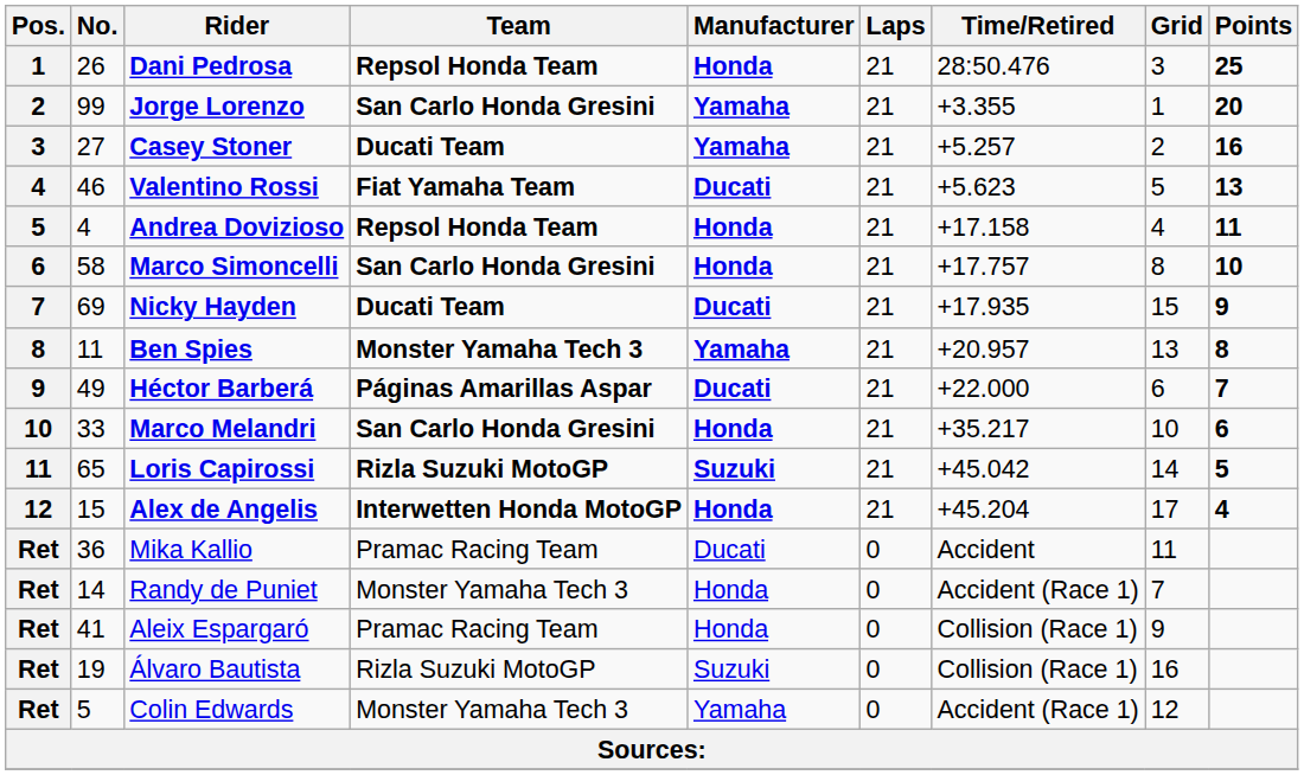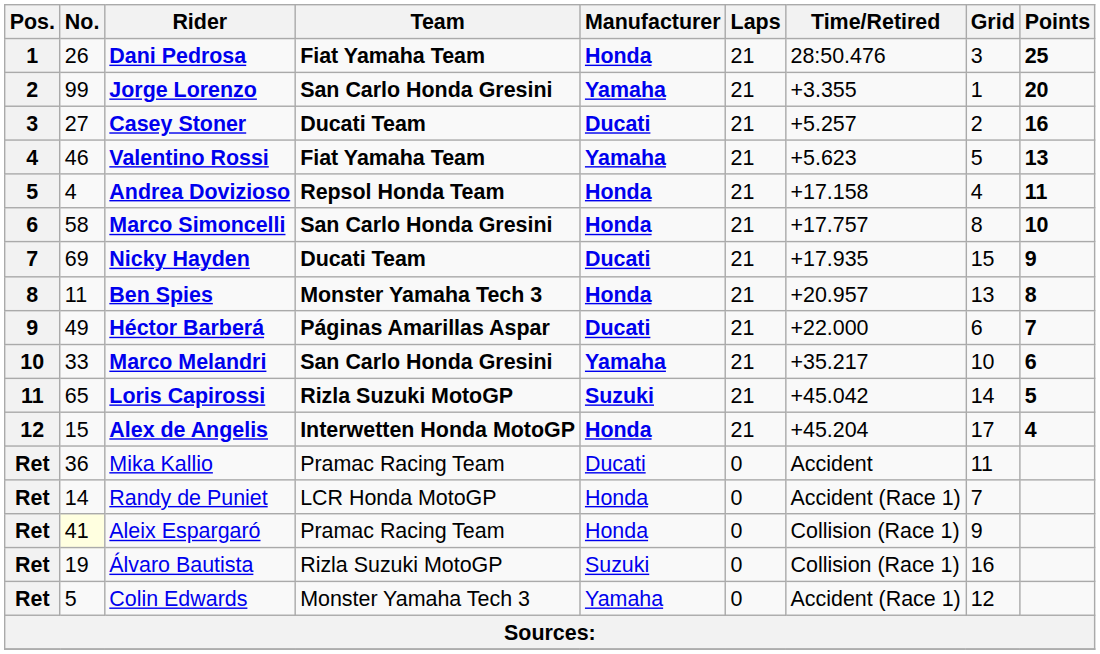Dani Pedrosa | Team: Repsol Honda Team -> Fiat Yamaha Team
Casey Stoner | Manufacturer: Yamaha -> Ducati
Valentino Rossi | Manufacturer: Ducati -> Yamaha
Ben Spies | Manufacturer: Yamaha -> Honda
Marco Melandri | Manufacturer: Honda -> Yamaha
Randy de Puniet | Team: Monster Yamaha Tech 3 -> LCR Honda MotoGP
Aleix Espargaró | No.: no background -> lightyellow background
